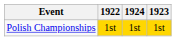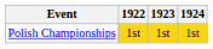columns swapped: 1923 <-> 1924
